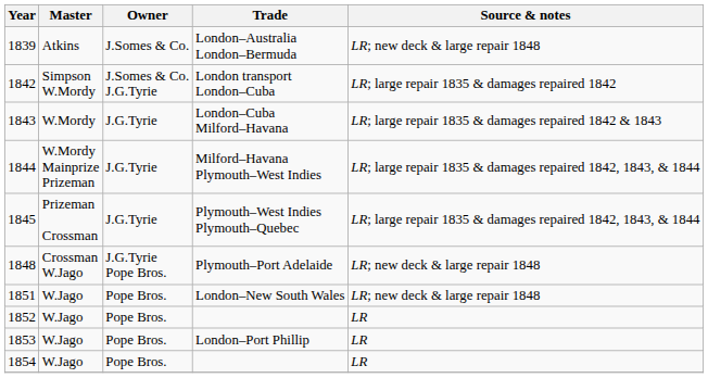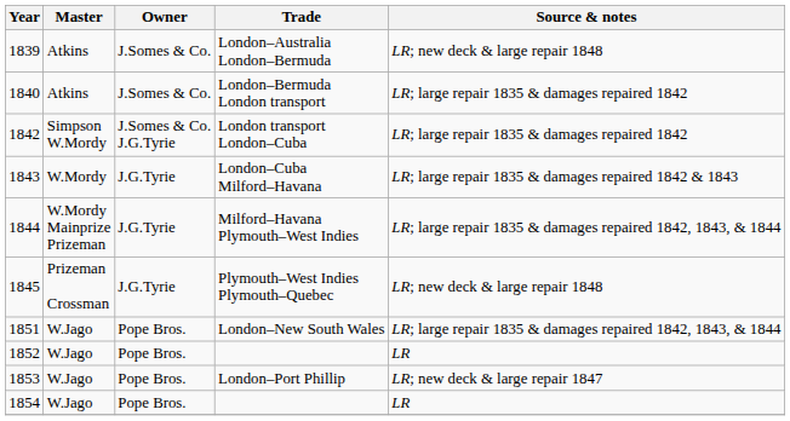+ row: 1840 | Atkins | J.Somes & Co. | London–Bermuda London transport | LR; large repair 1835 & damages repaired 1842
Plymouth–West Indies Plymouth–Quebec | Source & notes: LR; large repair 1835 & damages repaired 1842, 1843, & 1844 -> LR; new deck & large repair 1848
- row: 1848 | Crossman W.Jago | J.G.Tyrie Pope Bros. | Plymouth–Port Adelaide | LR; new deck & large repair 1848
London–New South Wales | Source & notes: LR; new deck & large repair 1848 -> LR; large repair 1835 & damages repaired 1842, 1843, & 1844
London–Port Phillip | Source & notes: LR -> LR; new deck & large repair 1847
